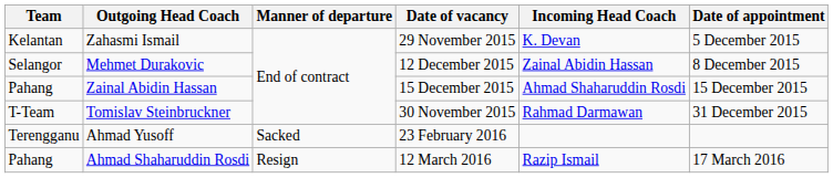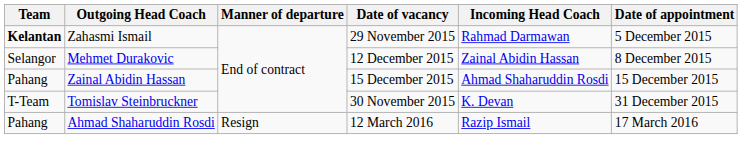Zahasmi Ismail | Team: normal -> bold
Zahasmi Ismail | Incoming Head Coach: K. Devan -> Rahmad Darmawan
Tomislav Steinbruckner | Incoming Head Coach: Rahmad Darmawan -> K. Devan
- row: Terengganu | Ahmad Yusoff | Sacked | 23 February 2016
